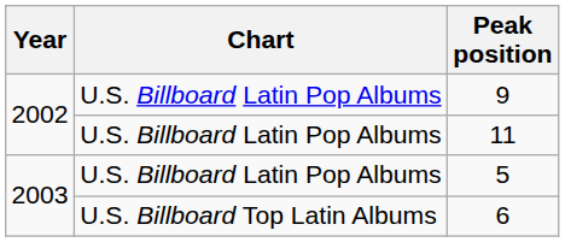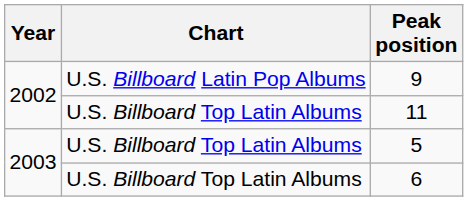11 | Chart: U.S. Billboard Latin Pop Albums -> U.S. Billboard Top Latin Albums
5 | Chart: U.S. Billboard Latin Pop Albums -> U.S. Billboard Top Latin Albums
